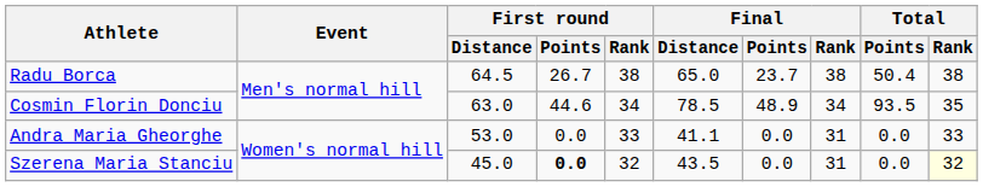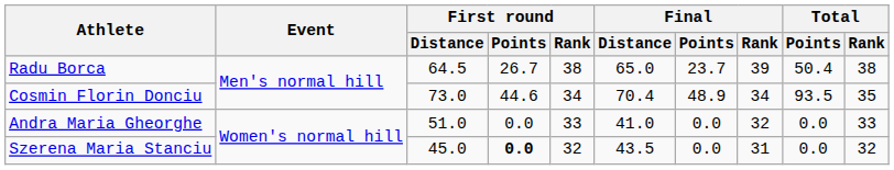Radu Borca | Final / Rank: 38 -> 39
Cosmin Florin Donciu | First round / Distance: 63.0 -> 73.0
Cosmin Florin Donciu | Final / Distance: 78.5 -> 70.4
Andra Maria Gheorghe | First round / Distance: 53.0 -> 51.0
Andra Maria Gheorghe | Final / Distance: 41.1 -> 41.0
Andra Maria Gheorghe | Final / Rank: 31 -> 32
Szerena Maria Stanciu | Total / Rank: lightyellow background -> no background
